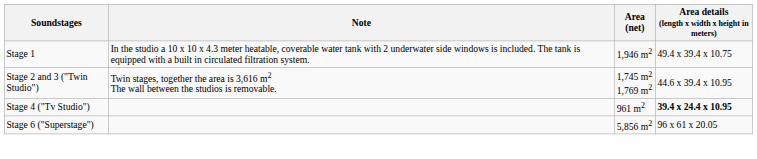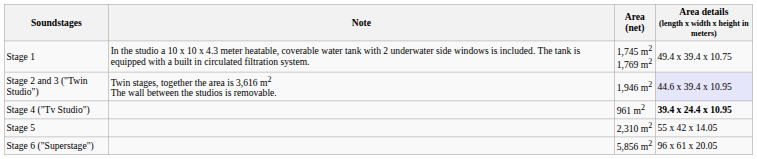Stage 1 | Area (net): 1,946 m2 -> 1,745 m2 1,769 m2
Stage 2 and 3 ("Twin Studio") | Area (net): 1,745 m2 1,769 m2 -> 1,946 m2
Stage 2 and 3 ("Twin Studio") | Area details (length x width x height in meters): no background -> lavender background
+ row: Stage 5 | 2,310 m2 | 55 x 42 x 14.05
